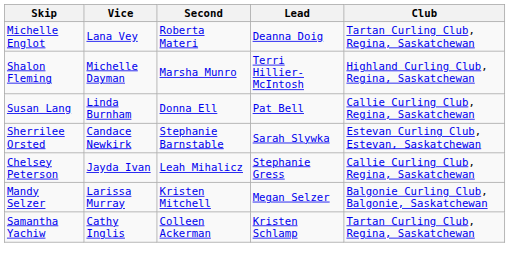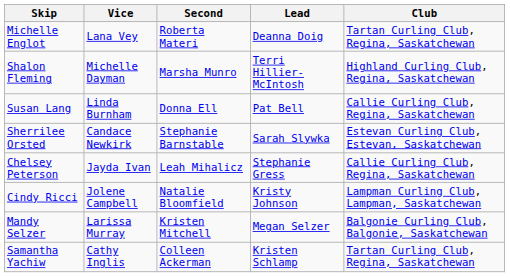+ row: Cindy Ricci | Jolene Campbell | Natalie Bloomfield | Kristy Johnson | Lampman Curling Club, Lampman, Saskatchewan
